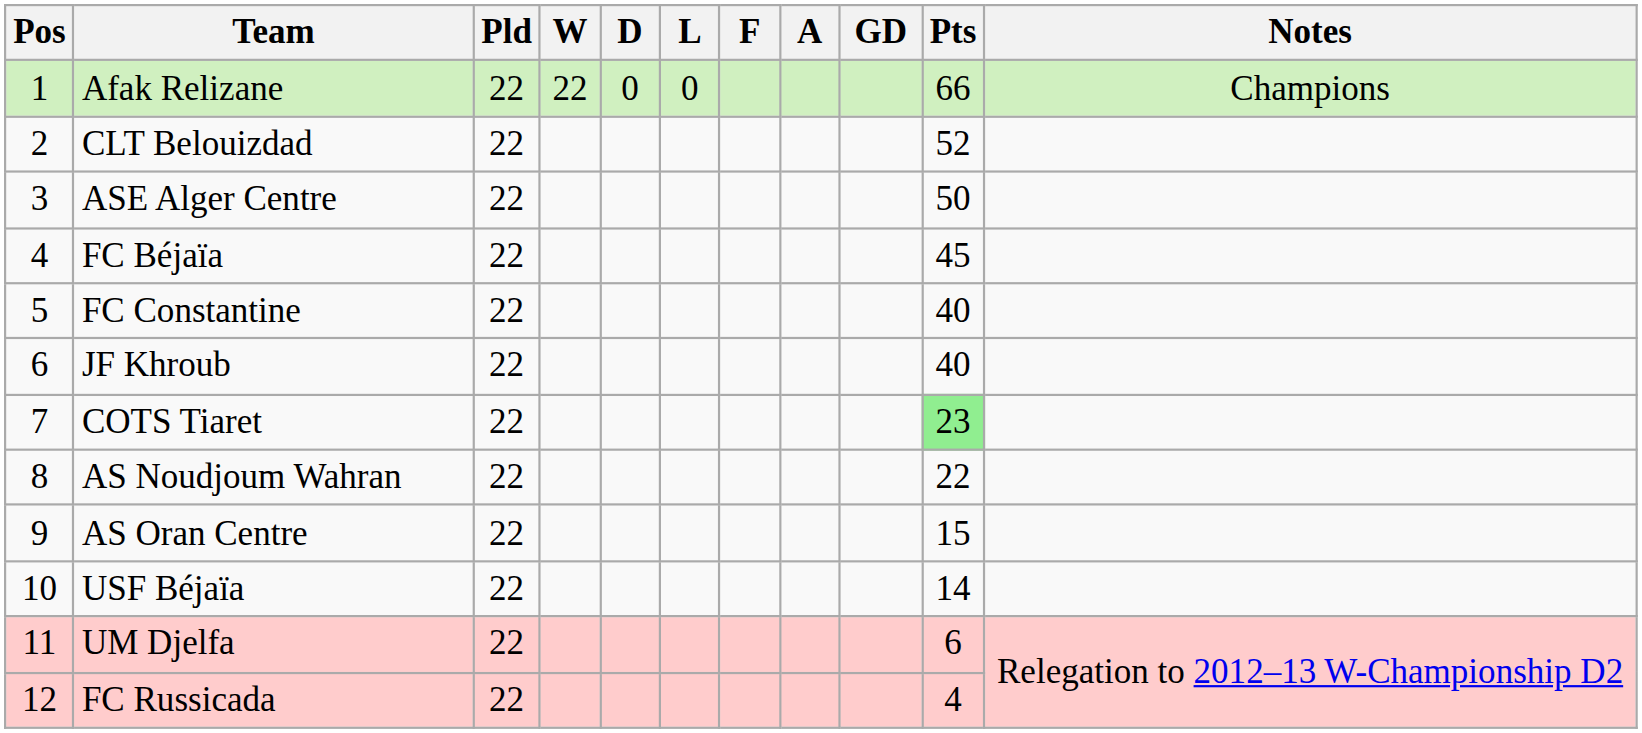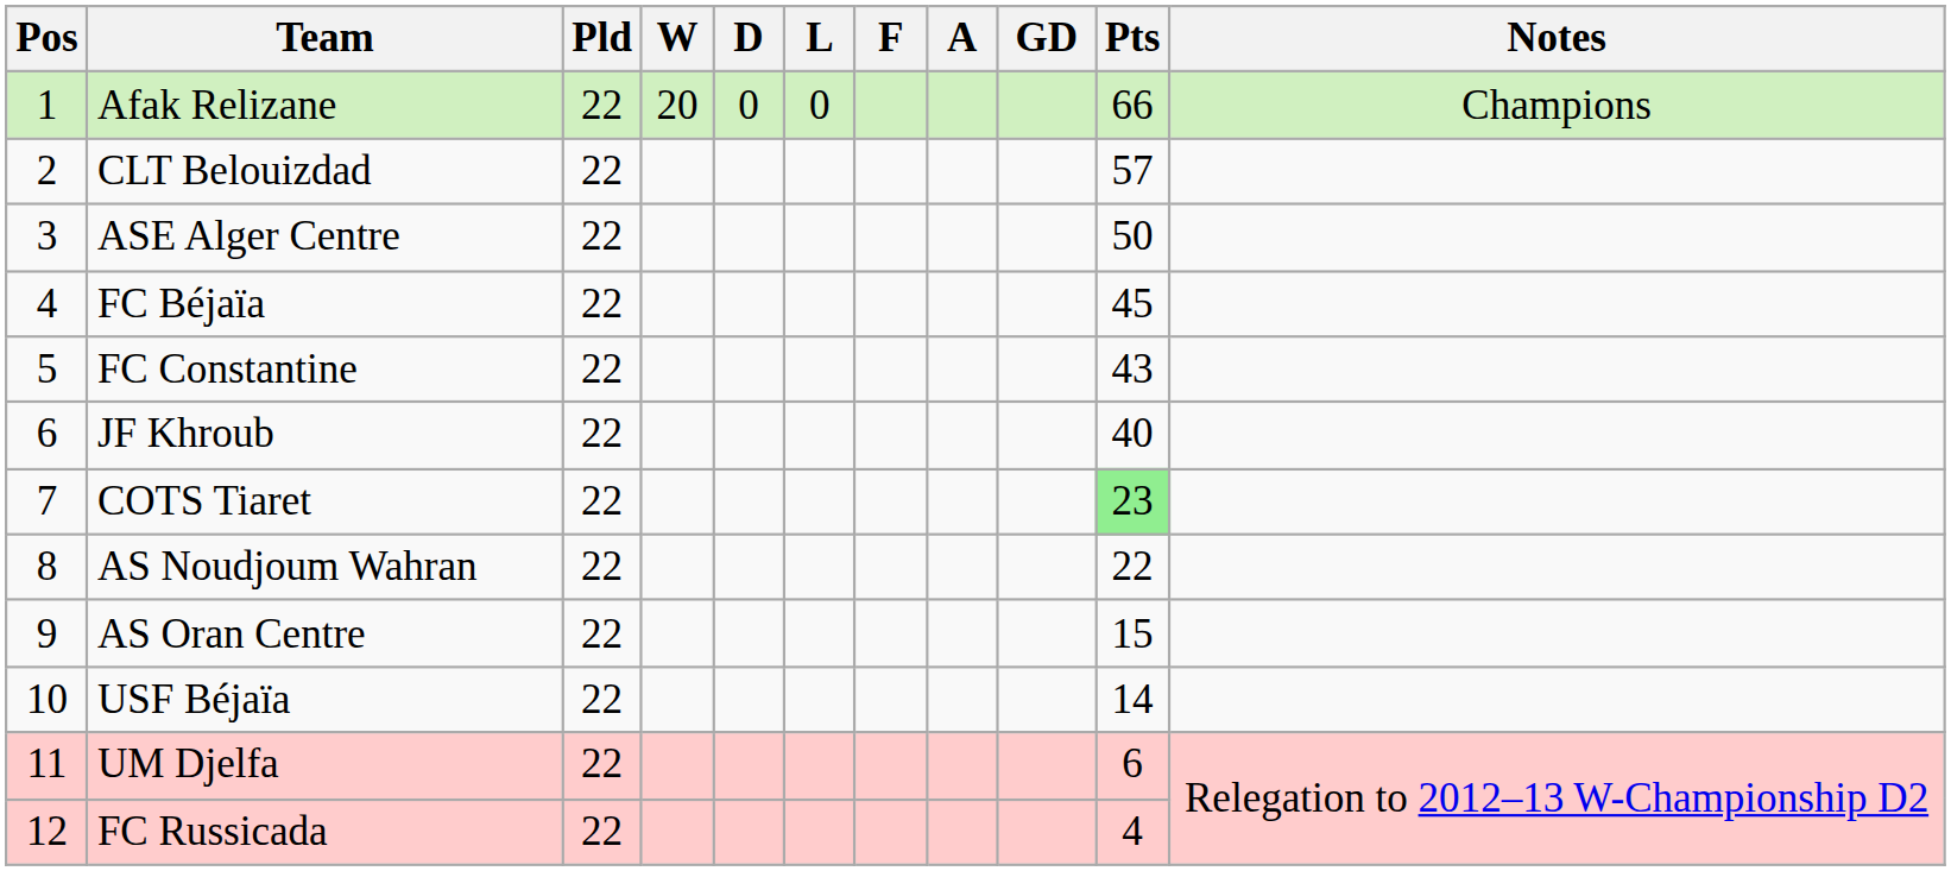Afak Relizane | W: 22 -> 20
CLT Belouizdad | Pts: 52 -> 57
FC Constantine | Pts: 40 -> 43
